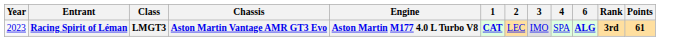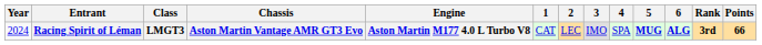+ column: 5 | MUG
Racing Spirit of Léman | Year: 2023 -> 2024
Racing Spirit of Léman | 1: bold -> normal
Racing Spirit of Léman | Points: 61 -> 66
